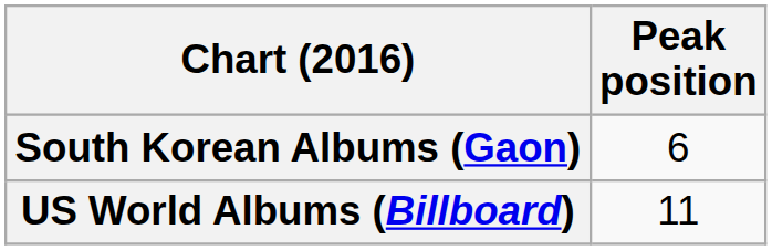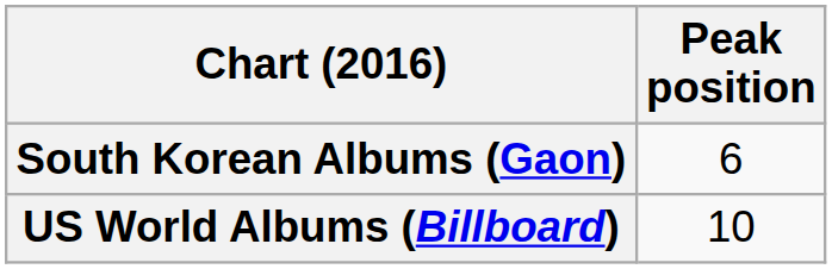US World Albums (Billboard) | Peak position: 11 -> 10
